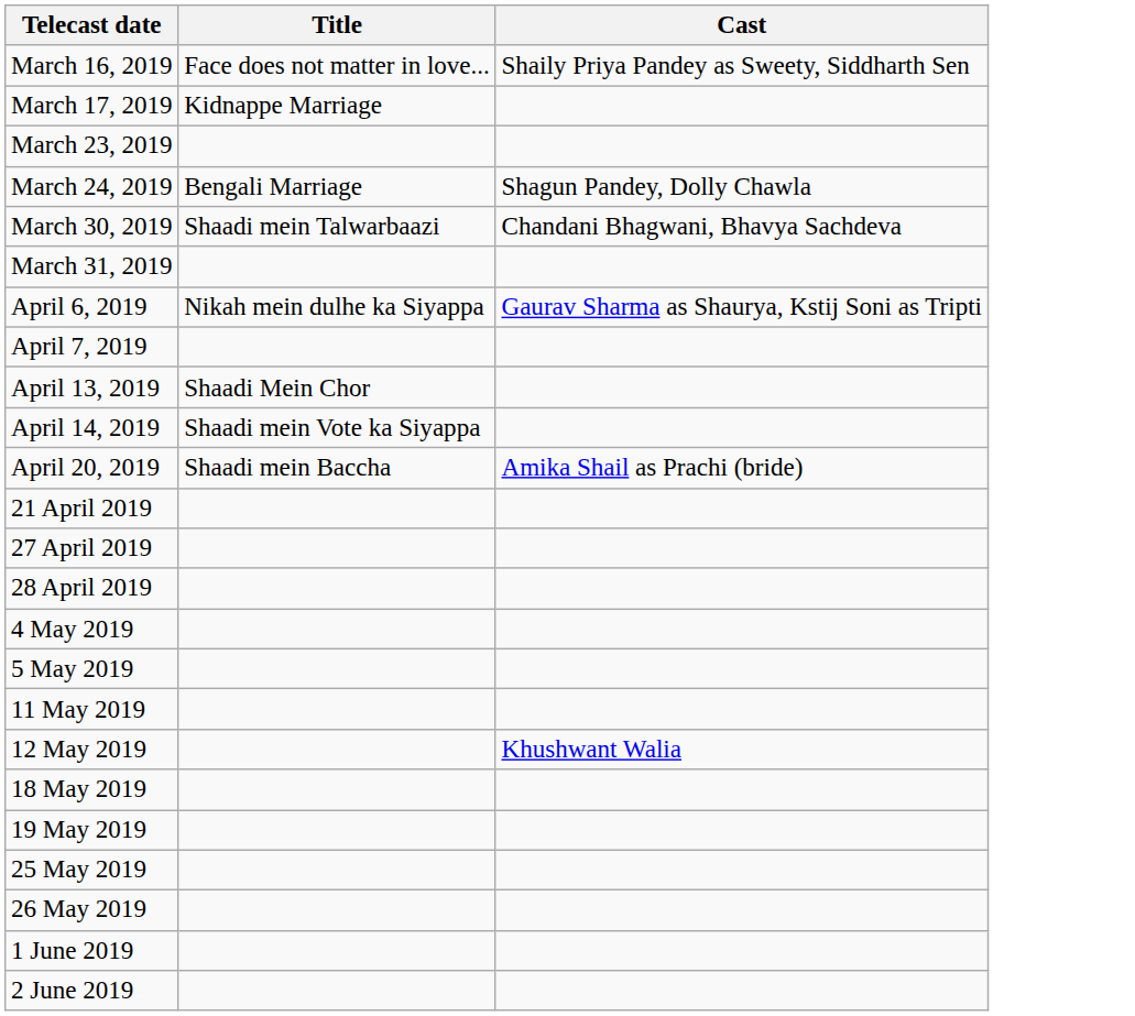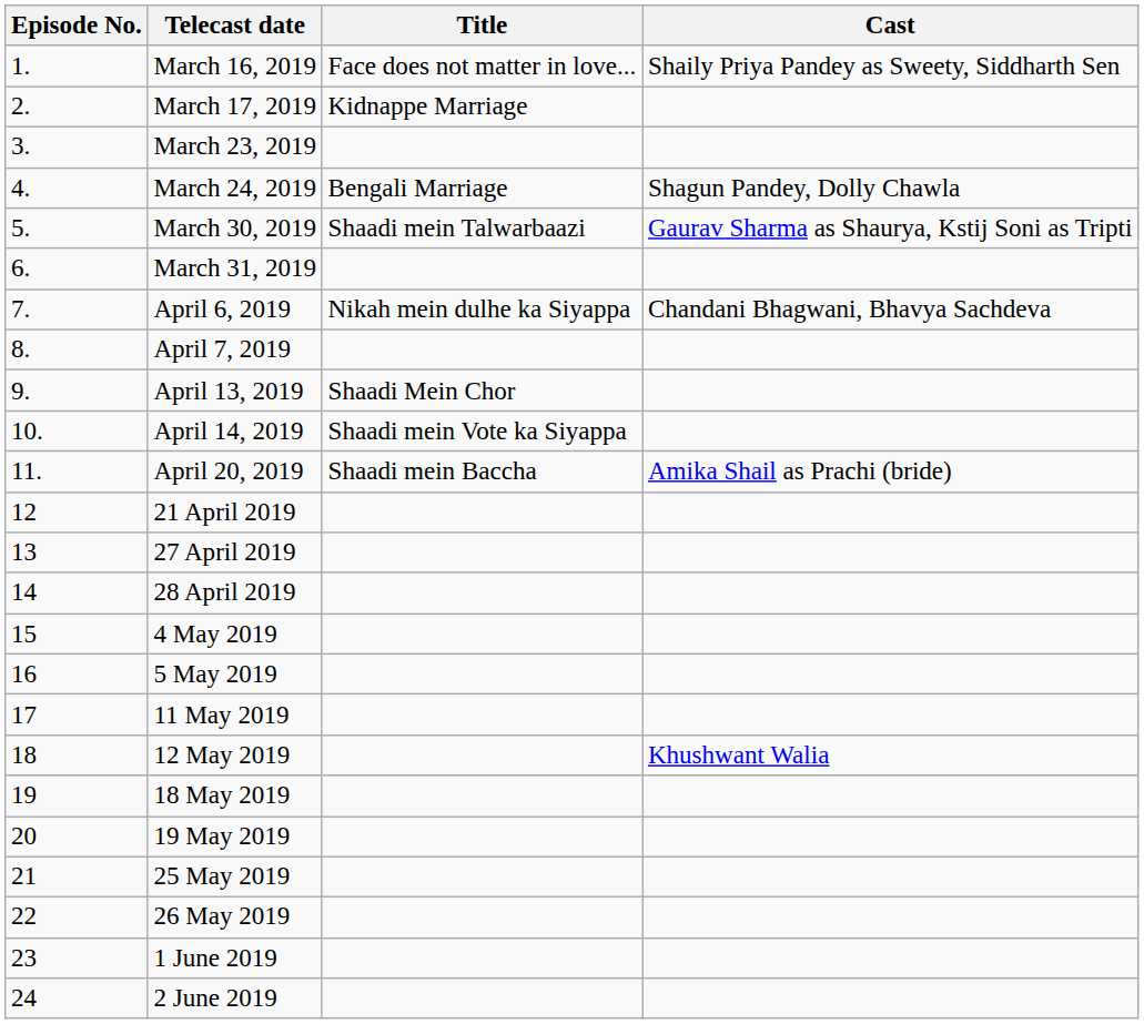+ column: Episode No. | 1. | 2. | 3. | 4. | 5. | 6. | 7. | 8. | 9. | 10. | 11. | 12 | 13 | 14 | 15 | 16 | 17 | 18 | 19 | 20 | 21 | 22 | 23 | 24
March 30, 2019 | Cast: Chandani Bhagwani, Bhavya Sachdeva -> Gaurav Sharma as Shaurya, Kstij Soni as Tripti
April 6, 2019 | Cast: Gaurav Sharma as Shaurya, Kstij Soni as Tripti -> Chandani Bhagwani, Bhavya Sachdeva
